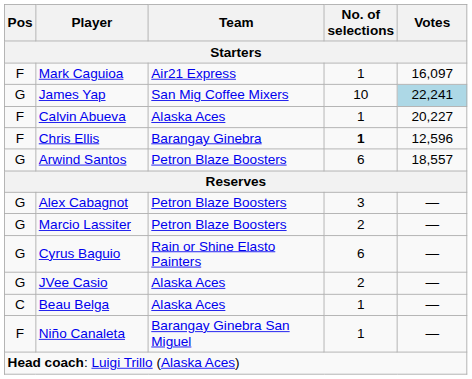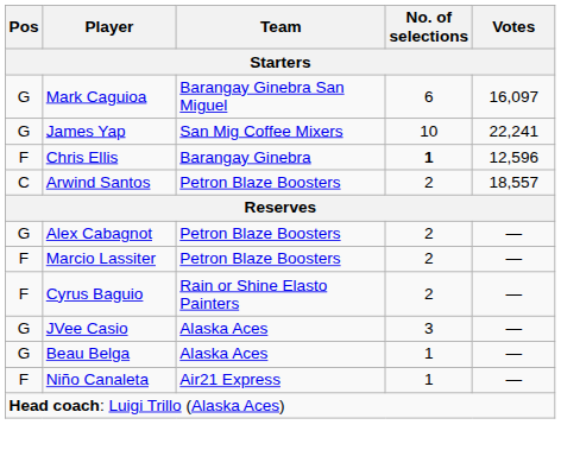Mark Caguioa | Pos: F -> G
Mark Caguioa | Team: Air21 Express -> Barangay Ginebra San Miguel
Mark Caguioa | No. of selections: 1 -> 6
James Yap | Votes: lightblue background -> no background
- row: F | Calvin Abueva | Alaska Aces | 1 | 20,227
Arwind Santos | Pos: G -> C
Arwind Santos | No. of selections: 6 -> 2
Alex Cabagnot | No. of selections: 3 -> 2
Marcio Lassiter | Pos: G -> F
Cyrus Baguio | Pos: G -> F
Cyrus Baguio | No. of selections: 6 -> 2
JVee Casio | No. of selections: 2 -> 3
Beau Belga | Pos: C -> G
Niño Canaleta | Team: Barangay Ginebra San Miguel -> Air21 Express
